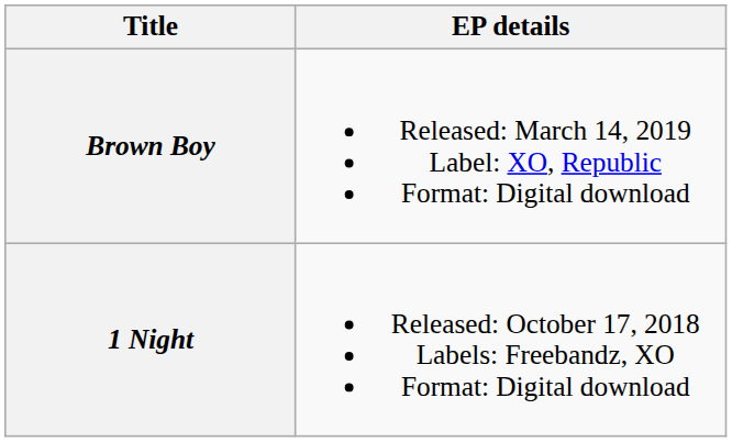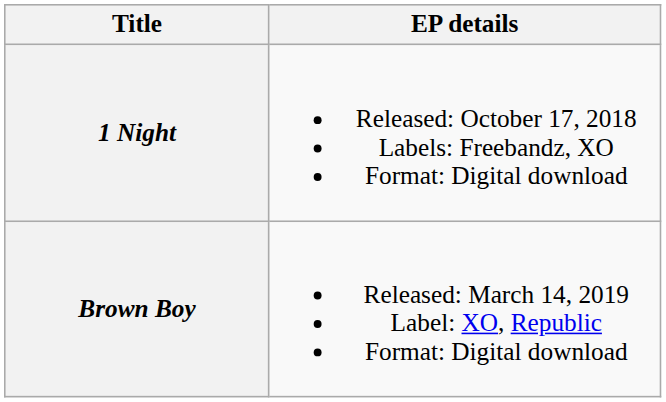rows swapped: 1 Night <-> Brown Boy
